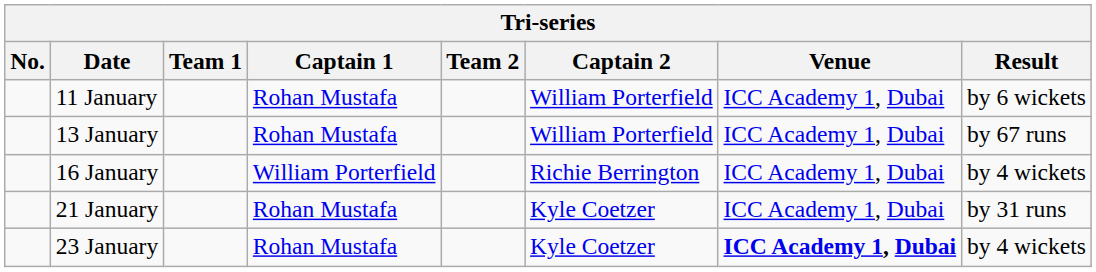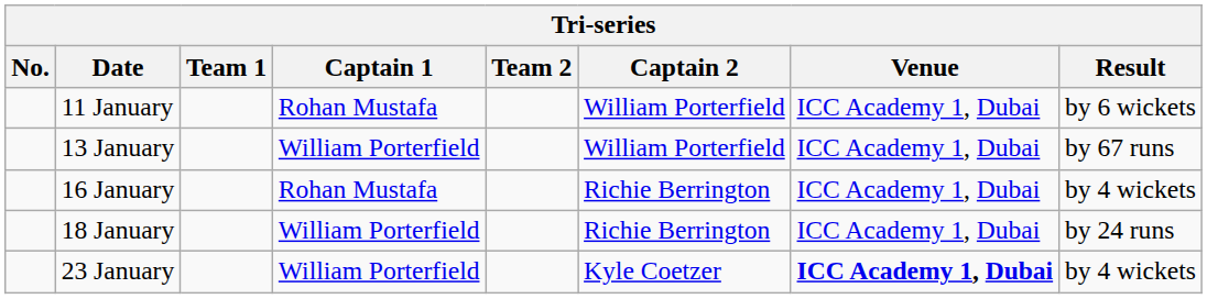13 January | Captain 1: Rohan Mustafa -> William Porterfield
16 January | Captain 1: William Porterfield -> Rohan Mustafa
+ row: 18 January | William Porterfield | Richie Berrington | ICC Academy 1, Dubai | by 24 runs
- row: 21 January | Rohan Mustafa | Kyle Coetzer | ICC Academy 1, Dubai | by 31 runs
23 January | Captain 1: Rohan Mustafa -> William Porterfield
